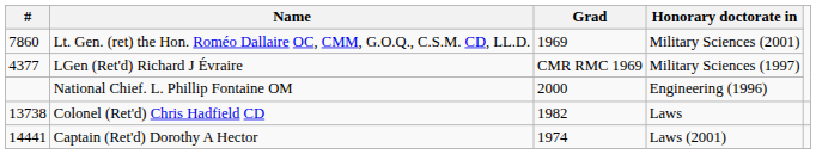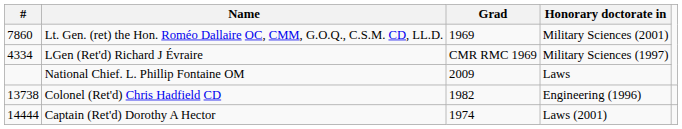LGen (Ret'd) Richard J Évraire | #: 4377 -> 4334
National Chief. L. Phillip Fontaine OM | Grad: 2000 -> 2009
National Chief. L. Phillip Fontaine OM | Honorary doctorate in: Engineering (1996) -> Laws
Colonel (Ret'd) Chris Hadfield CD | Honorary doctorate in: Laws -> Engineering (1996)
Captain (Ret'd) Dorothy A Hector | #: 14441 -> 14444
